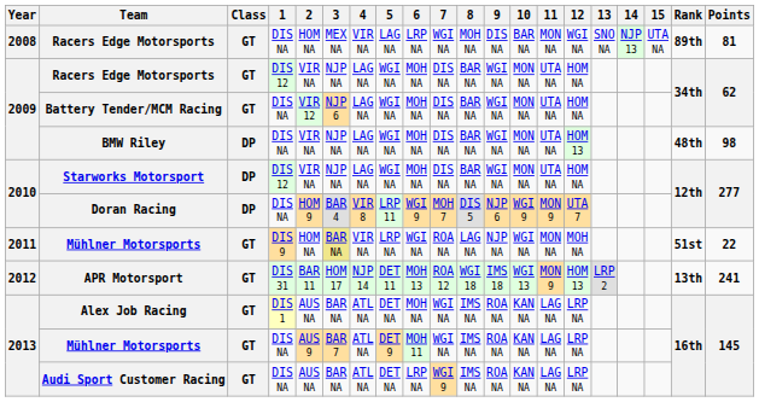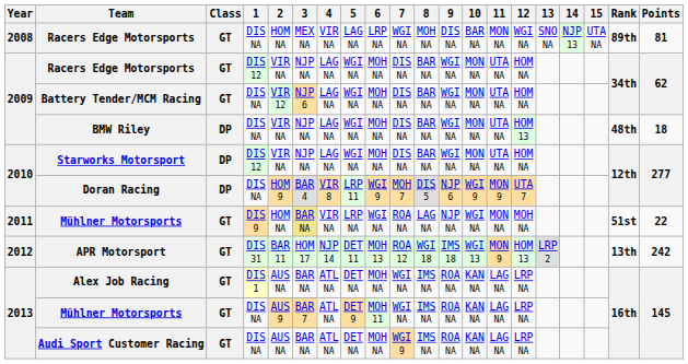BMW Riley | Points: 98 -> 18
APR Motorsport | Points: 241 -> 242
Audi Sport Customer Racing | 6: LRP NA -> MOH NA
